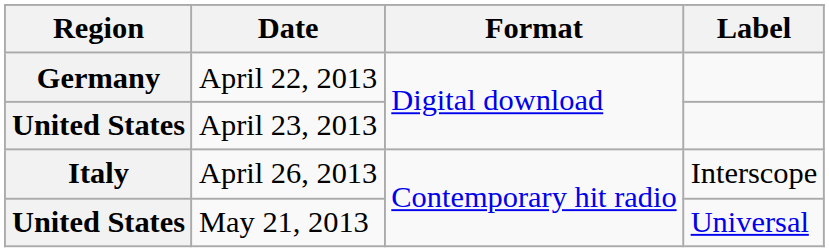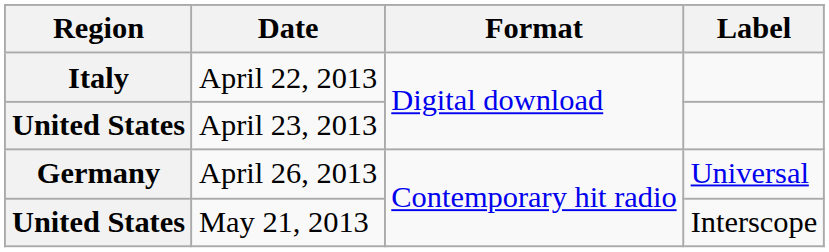April 22, 2013 | Region: Germany -> Italy
April 26, 2013 | Region: Italy -> Germany
April 26, 2013 | Label: Interscope -> Universal
May 21, 2013 | Label: Universal -> Interscope
